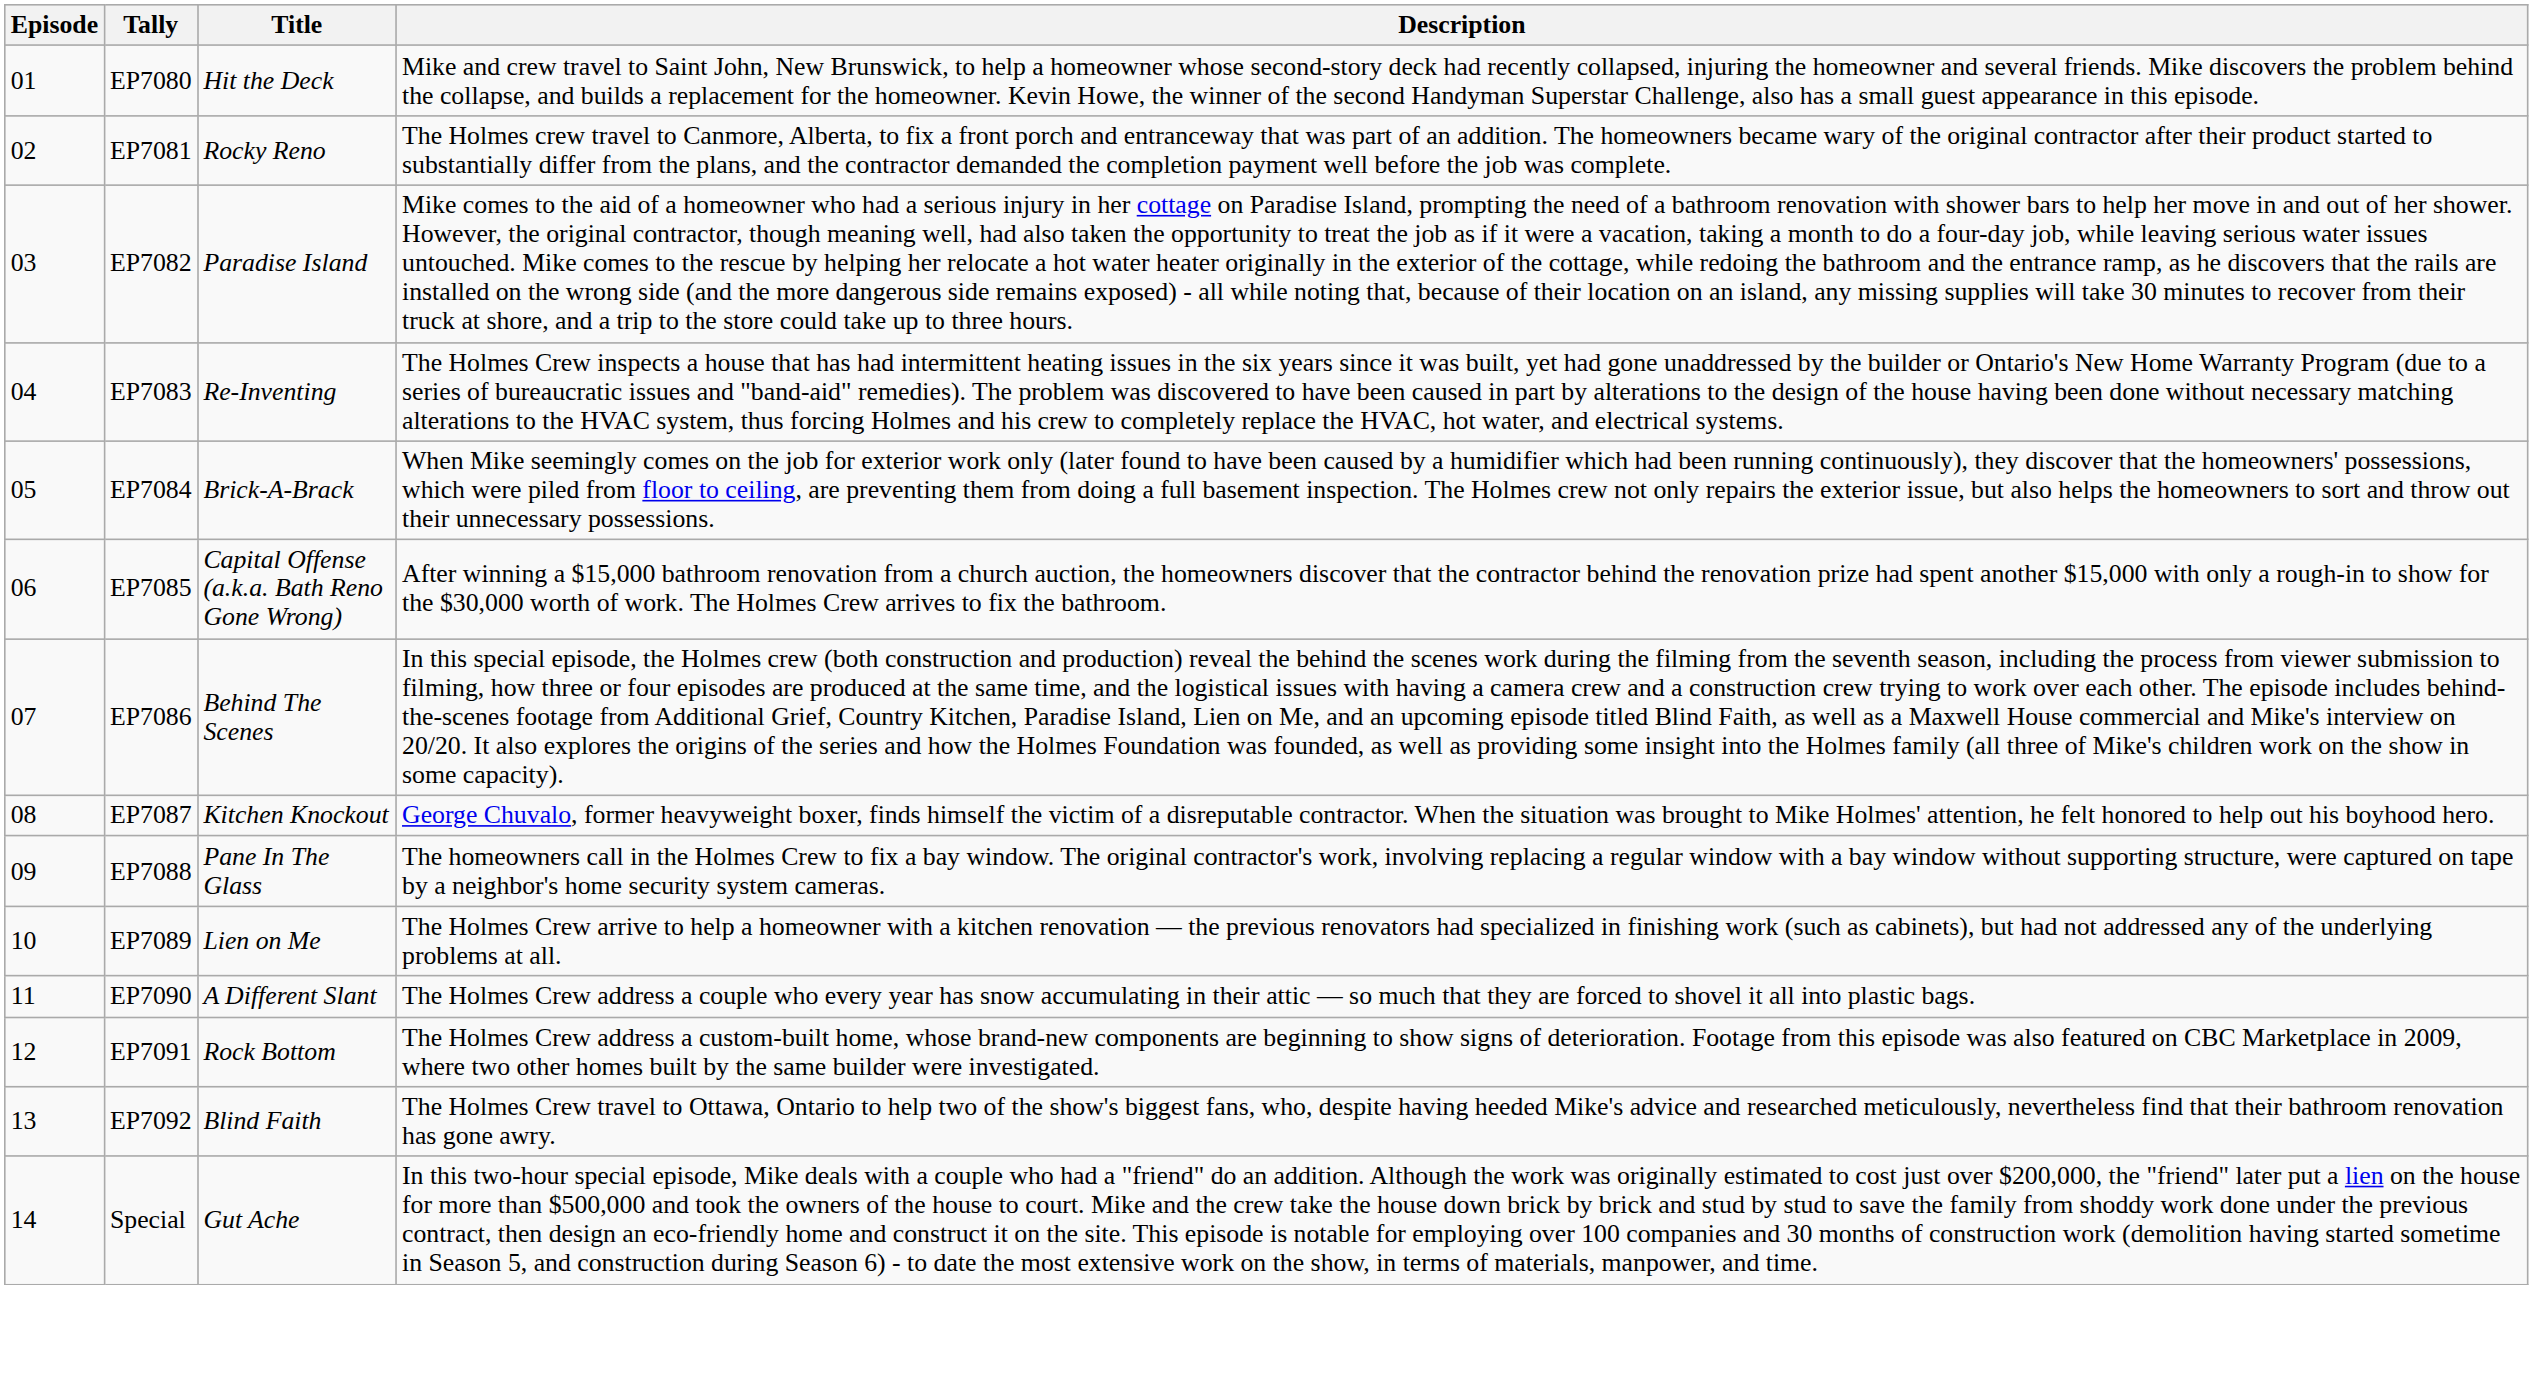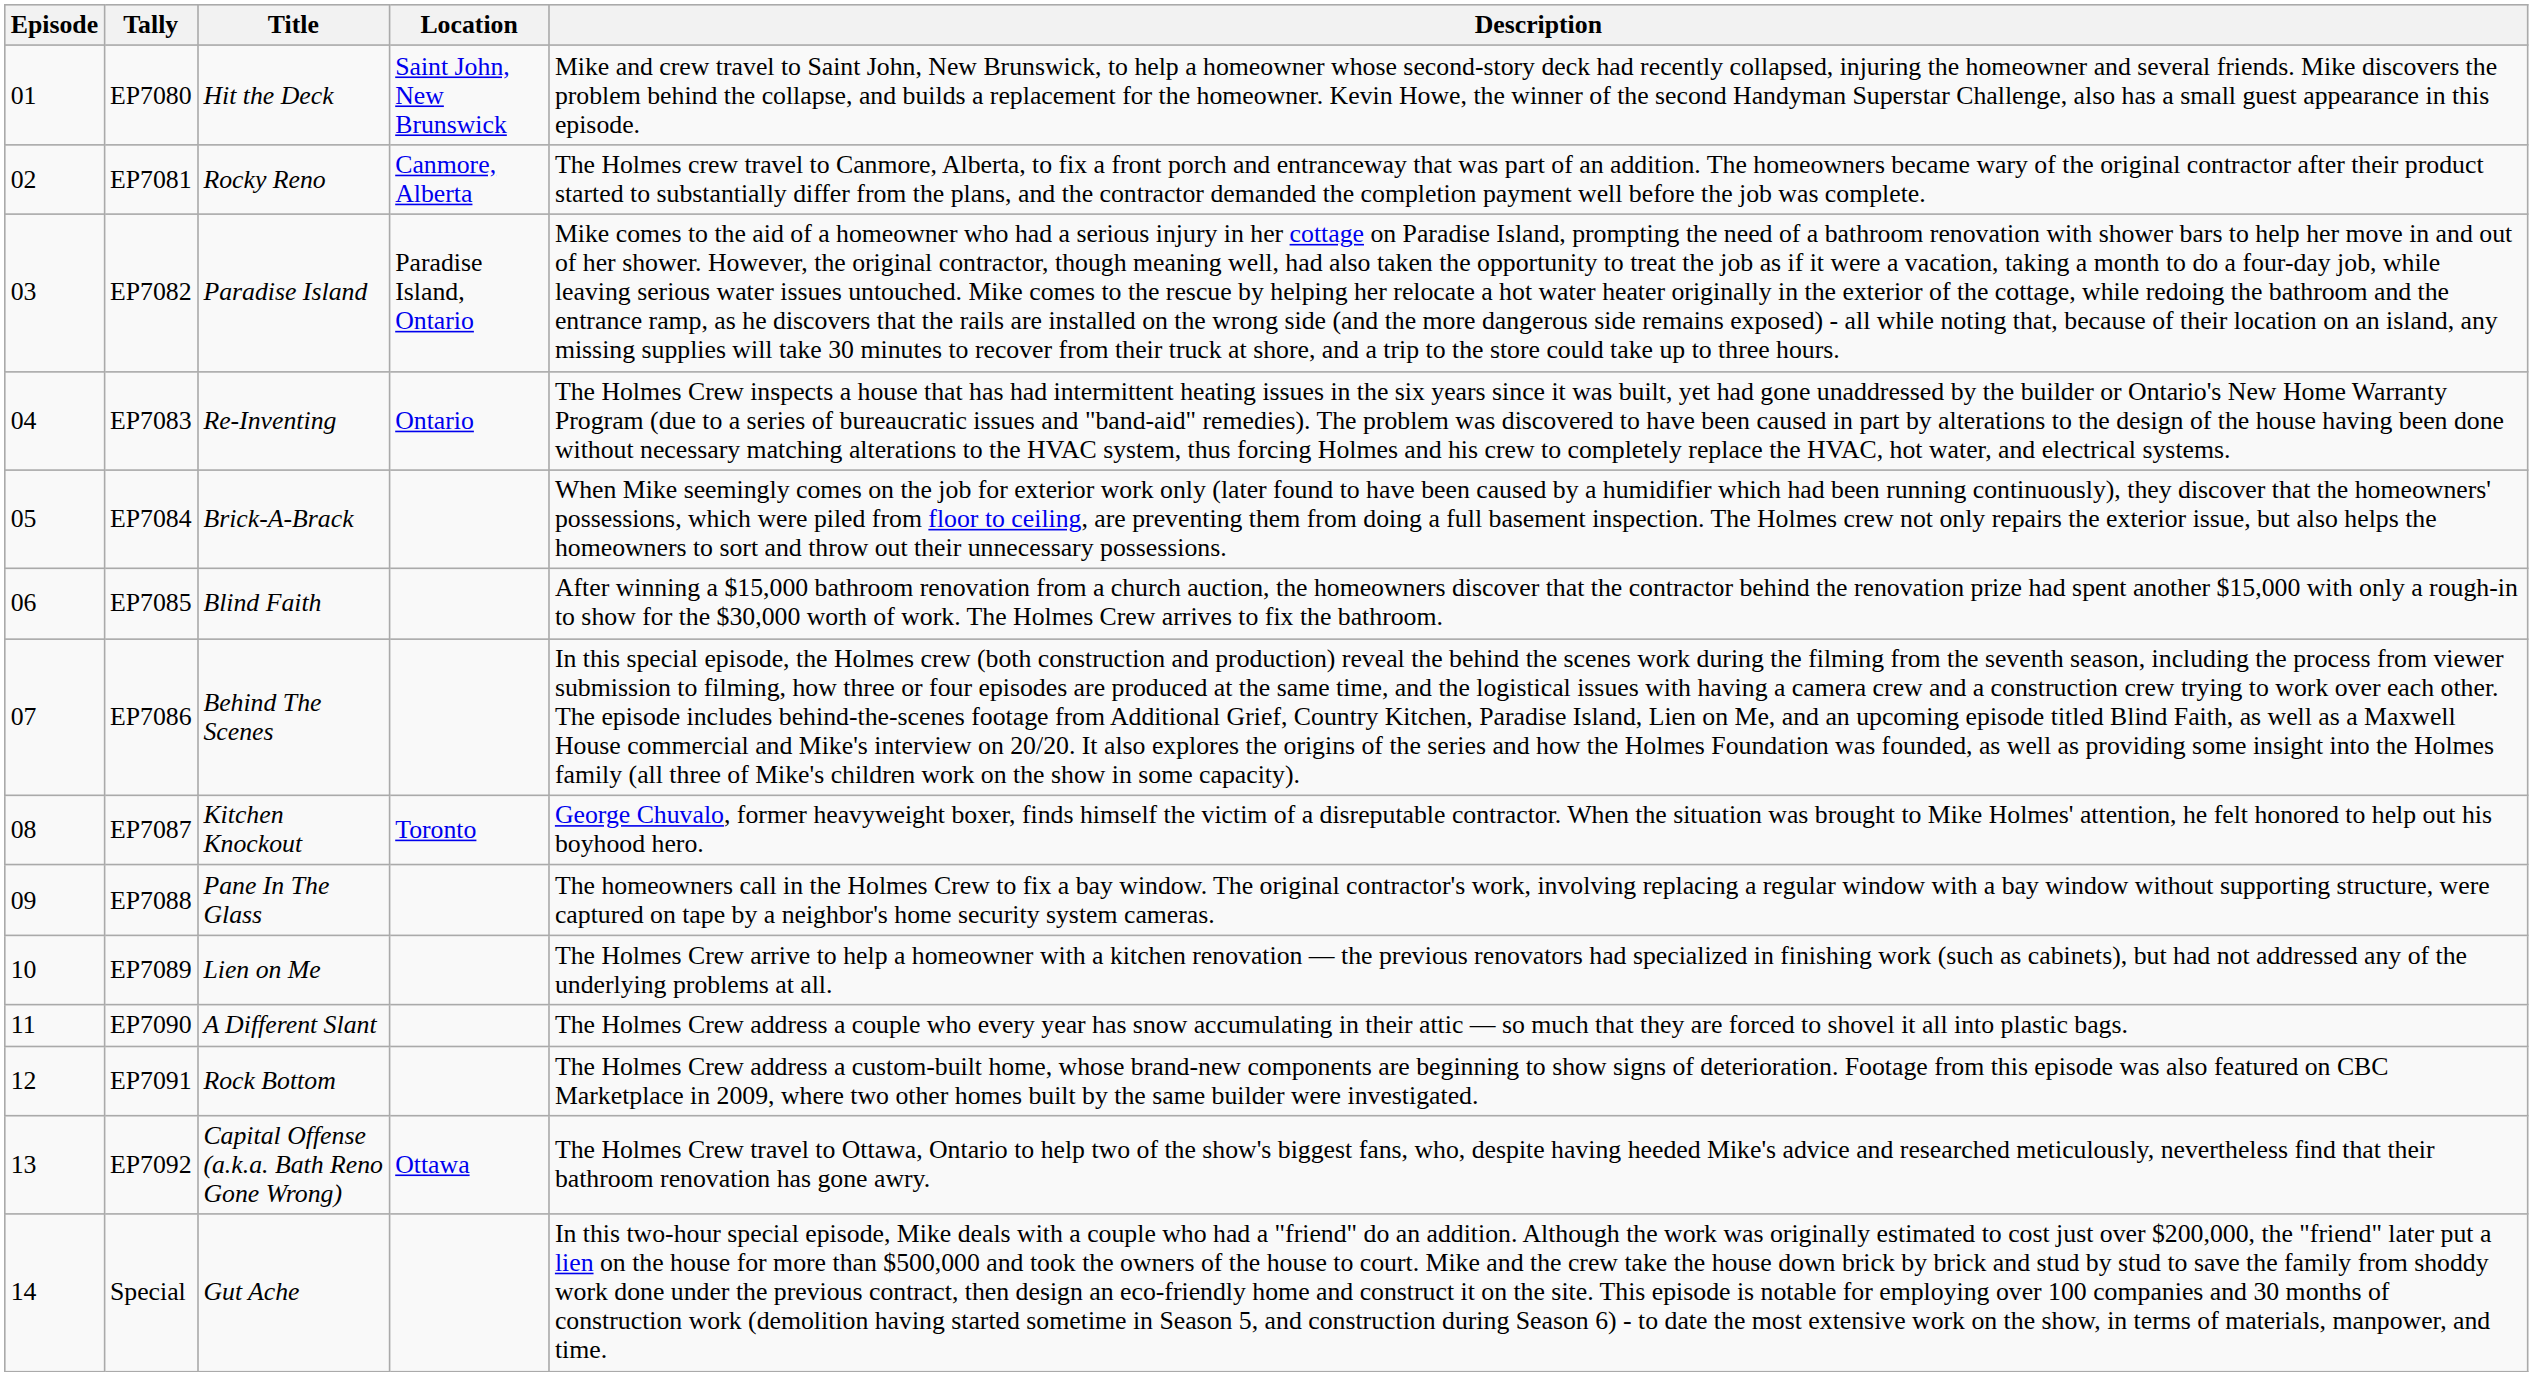+ column: Location | Saint John, New Brunswick | Canmore, Alberta | Paradise Island, Ontario | Ontario | Toronto | Ottawa
EP7085 | Title: Capital Offense (a.k.a. Bath Reno Gone Wrong) -> Blind Faith
EP7092 | Title: Blind Faith -> Capital Offense (a.k.a. Bath Reno Gone Wrong)
